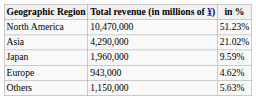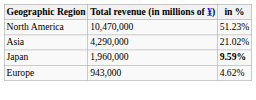Japan | in %: normal -> bold
- row: Others | 1,150,000 | 5.63%
